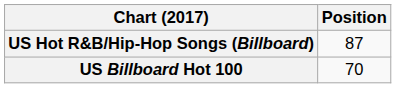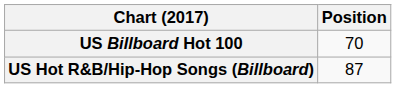rows swapped: US Billboard Hot 100 <-> US Hot R&B/Hip-Hop Songs (Billboard)
